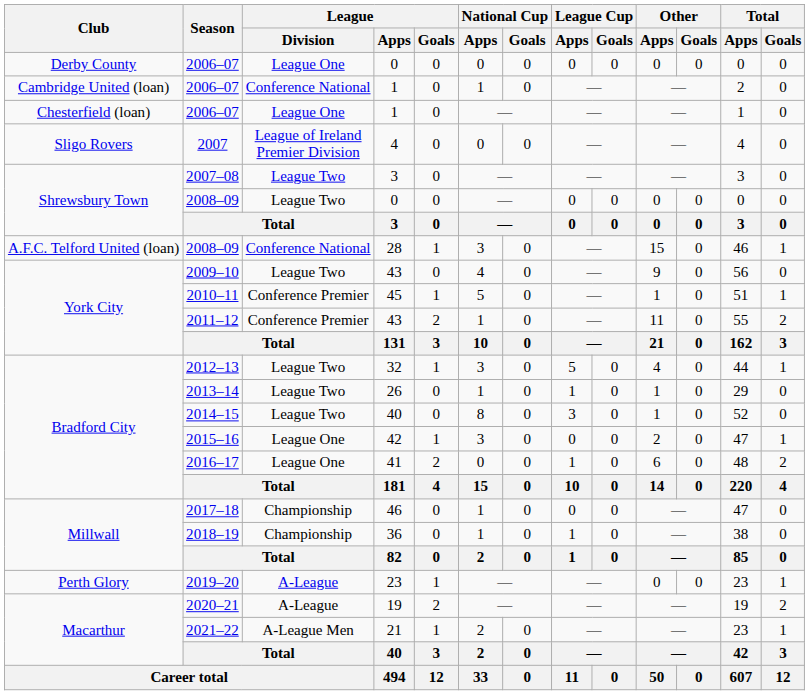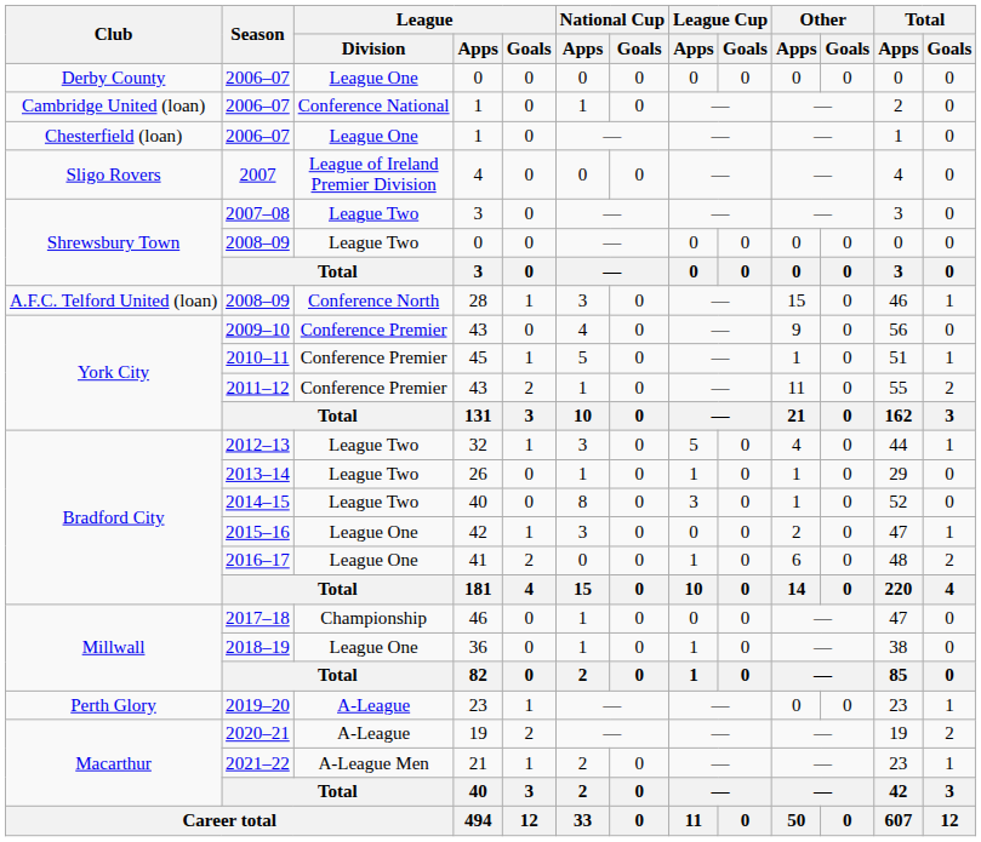A.F.C. Telford United (loan) / 2008–09 | League / Division: Conference National -> Conference North
2009–10 | League / Division: League Two -> Conference Premier
2018–19 | League / Division: Championship -> League One
